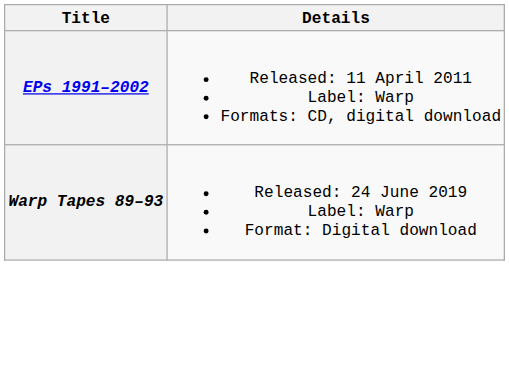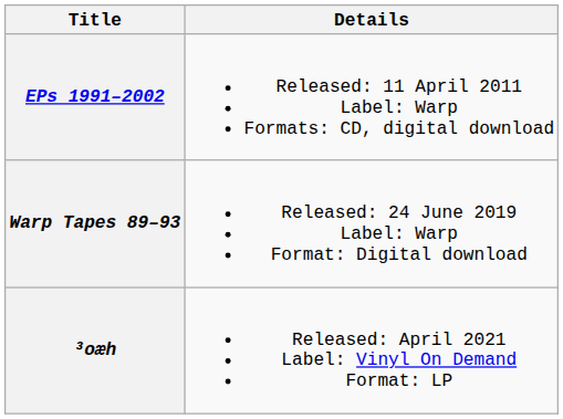+ row: ³oæh | Released: April 2021 Label: Vinyl On Demand Format: LP
